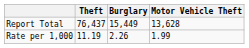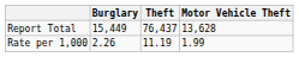columns swapped: Burglary <-> Theft
